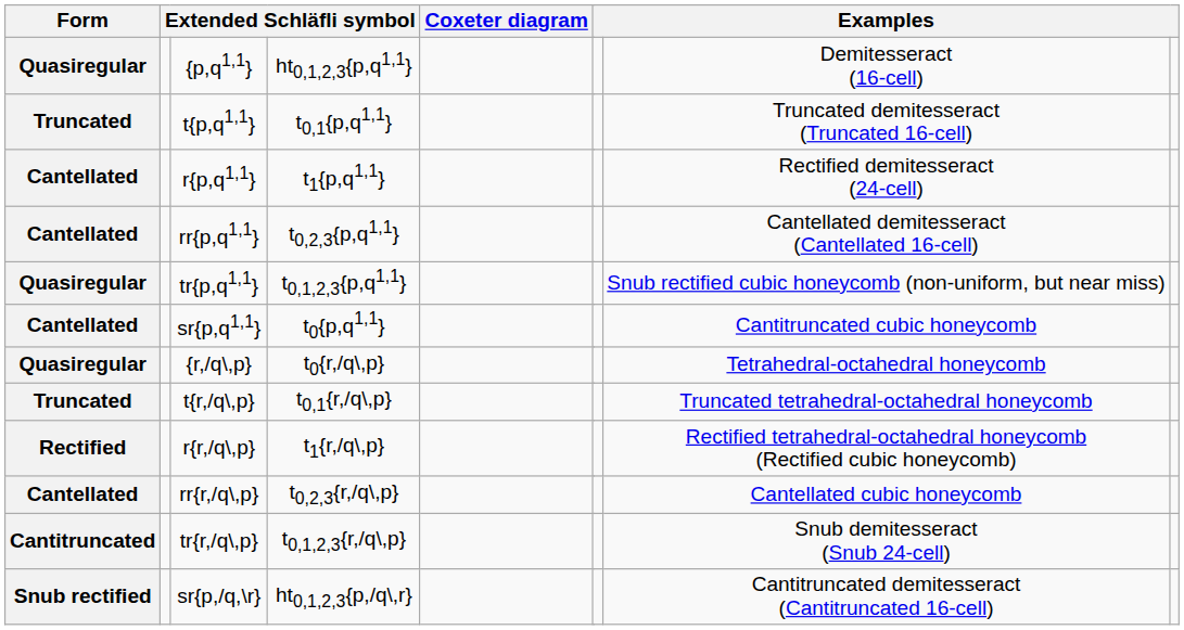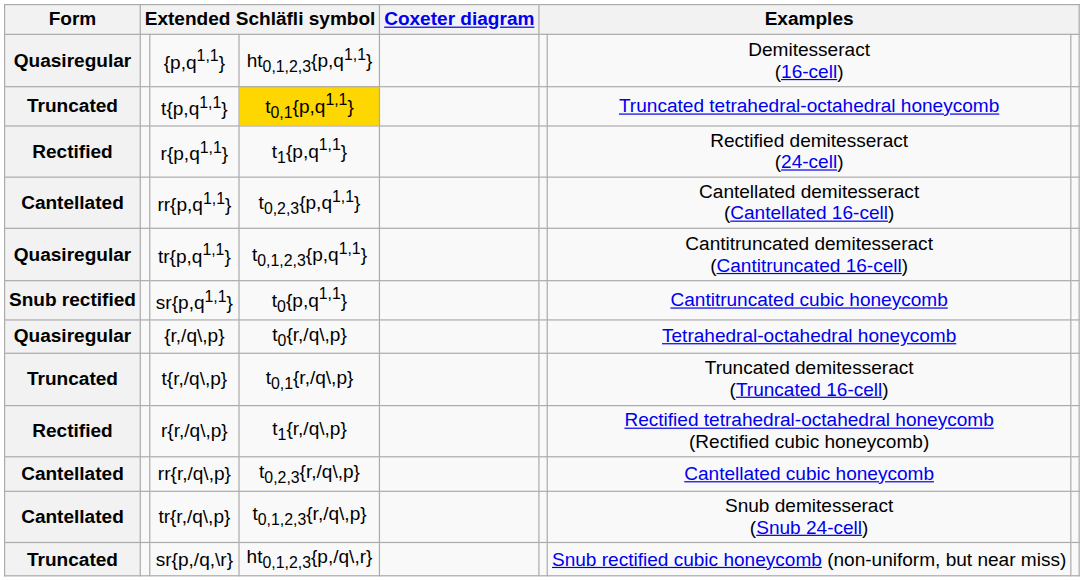t{p,q1,1} | column 4: no background -> gold background
t{p,q1,1} | column 8: Truncated demitesseract (Truncated 16-cell) -> Truncated tetrahedral-octahedral honeycomb
r{p,q1,1} | Form: Cantellated -> Rectified
tr{p,q1,1} | column 8: Snub rectified cubic honeycomb (non-uniform, but near miss) -> Cantitruncated demitesseract (Cantitruncated 16-cell)
sr{p,q1,1} | Form: Cantellated -> Snub rectified
t{r,/q\,p} | column 8: Truncated tetrahedral-octahedral honeycomb -> Truncated demitesseract (Truncated 16-cell)
tr{r,/q\,p} | Form: Cantitruncated -> Cantellated
sr{p,/q,\r} | Form: Snub rectified -> Truncated
sr{p,/q,\r} | column 8: Cantitruncated demitesseract (Cantitruncated 16-cell) -> Snub rectified cubic honeycomb (non-uniform, but near miss)
